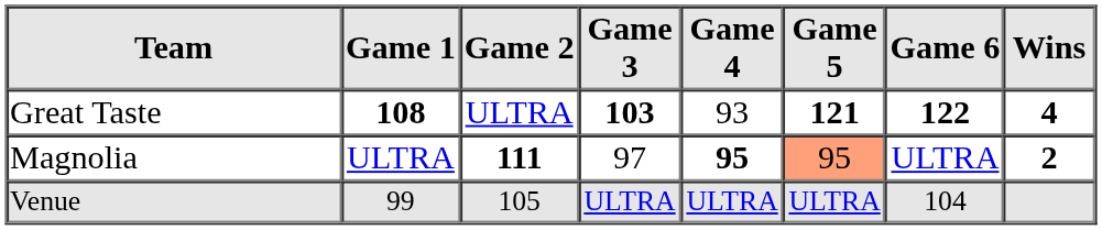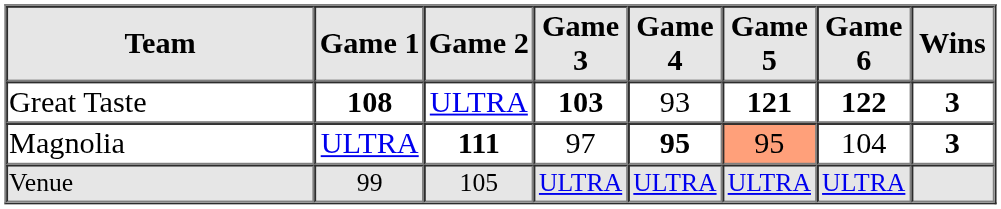Great Taste | Wins: 4 -> 3
Magnolia | Game 6: ULTRA -> 104
Magnolia | Wins: 2 -> 3
Venue | Game 6: 104 -> ULTRA
